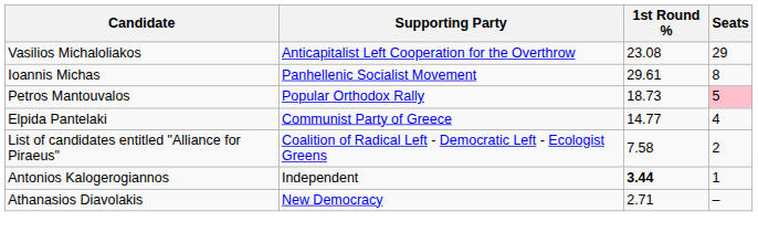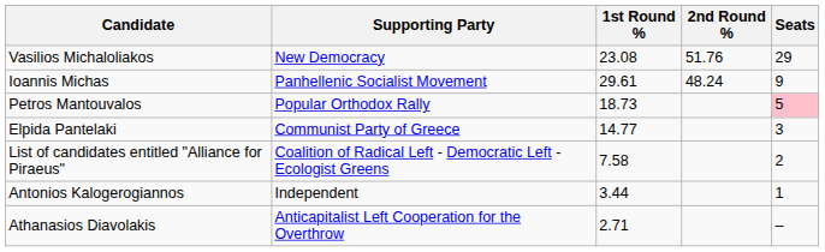+ column: 2nd Round % | 51.76 | 48.24
Vasilios Michaloliakos | Supporting Party: Anticapitalist Left Cooperation for the Overthrow -> New Democracy
Ioannis Michas | Seats: 8 -> 9
Elpida Pantelaki | Seats: 4 -> 3
Antonios Kalogerogiannos | 1st Round %: bold -> normal
Athanasios Diavolakis | Supporting Party: New Democracy -> Anticapitalist Left Cooperation for the Overthrow
